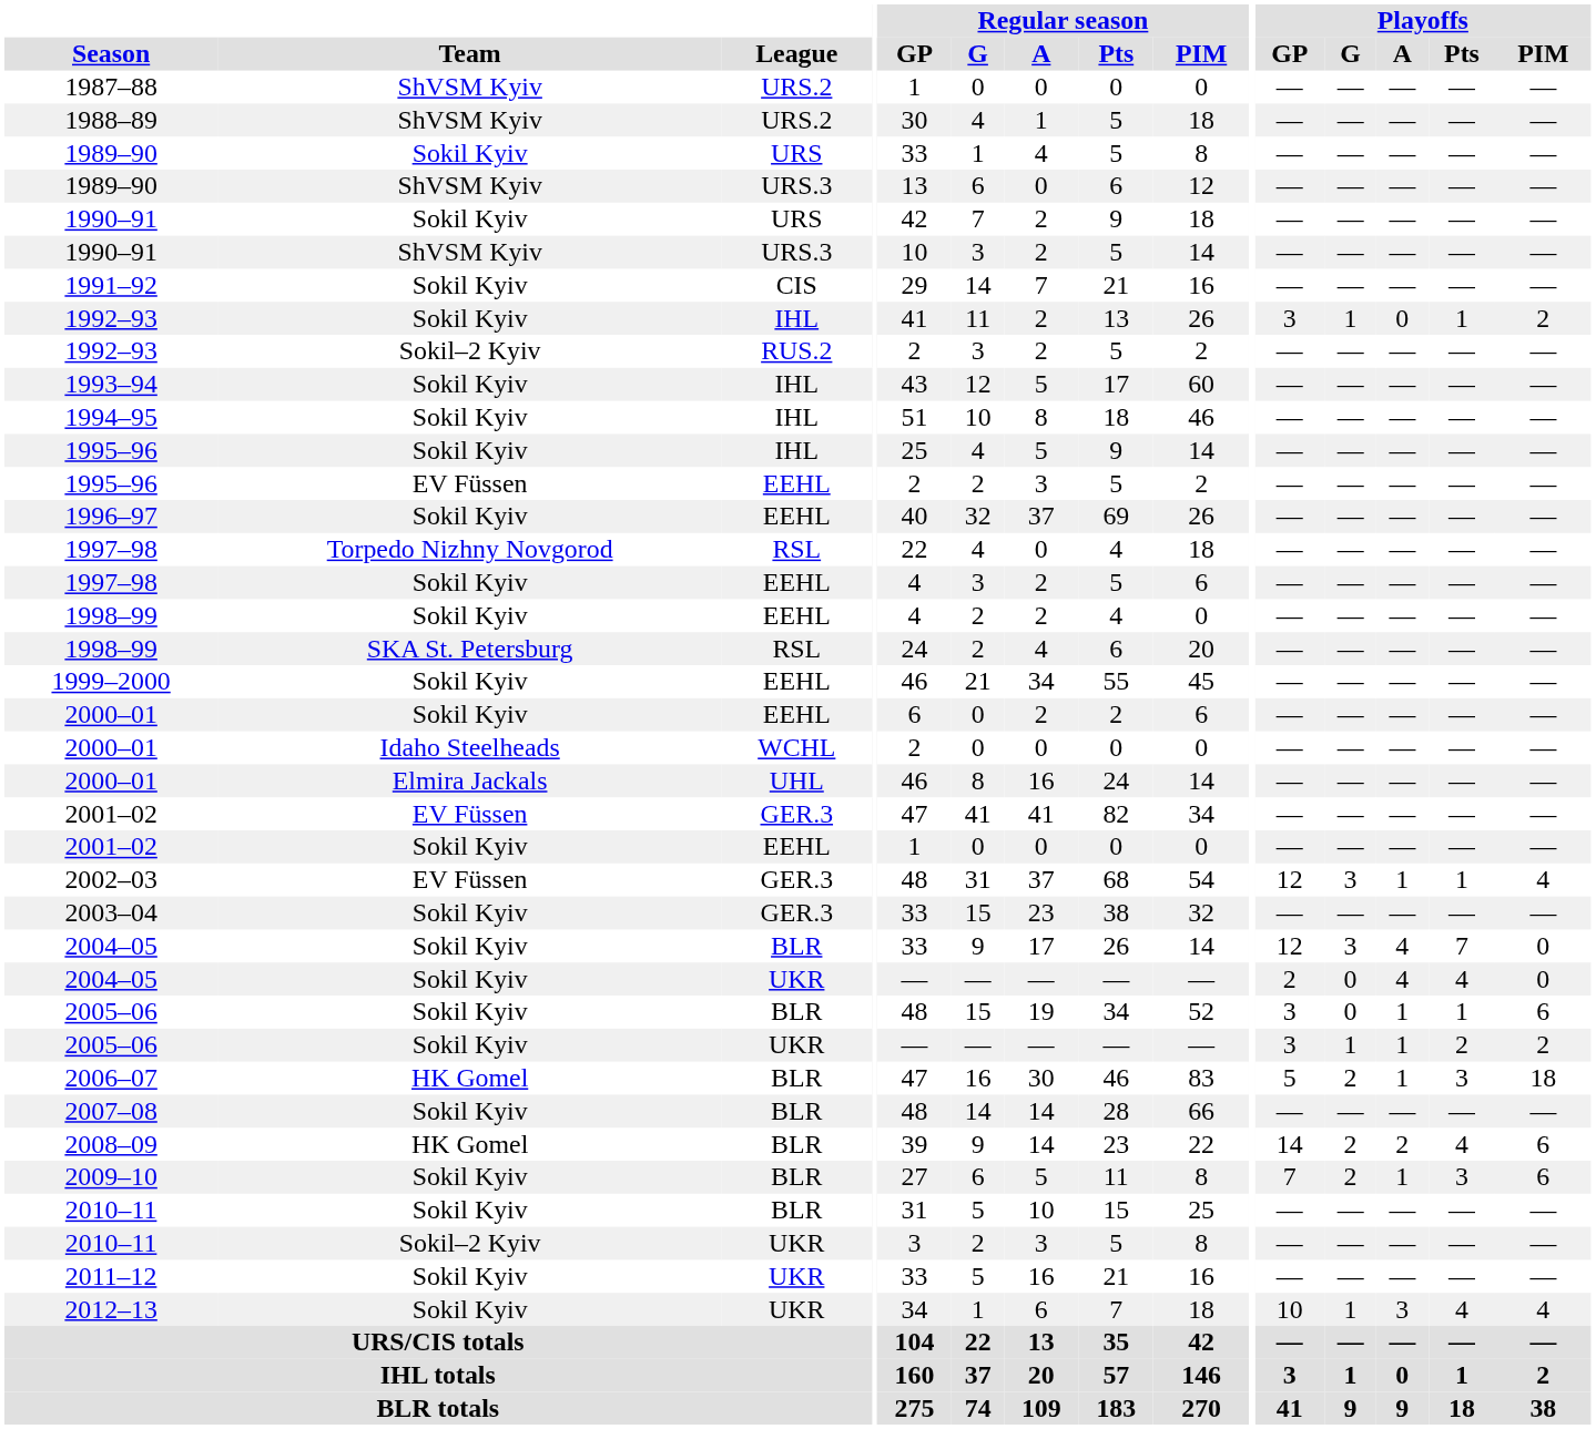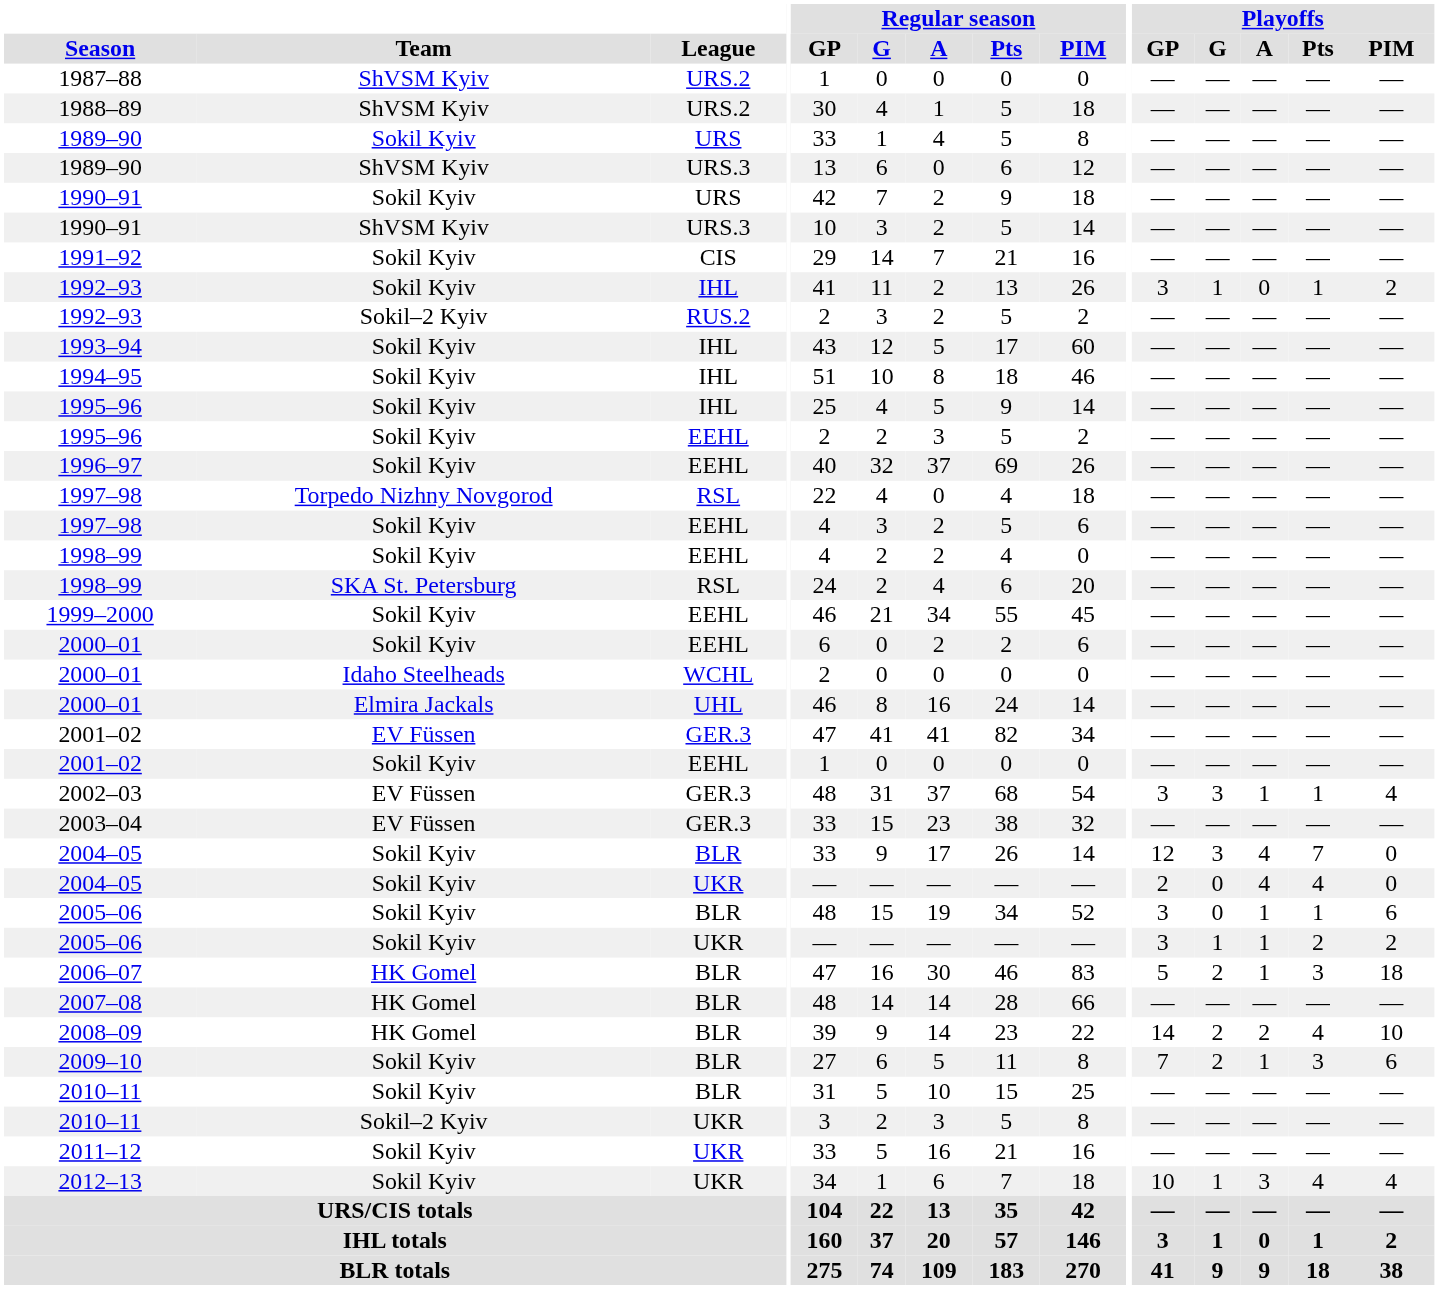1995–96 / EEHL | Team: EV Füssen -> Sokil Kyiv
2002–03 | Playoffs / GP: 12 -> 3
2003–04 | Team: Sokil Kyiv -> EV Füssen
2007–08 | Team: Sokil Kyiv -> HK Gomel
2008–09 | Playoffs / PIM: 6 -> 10
